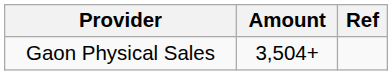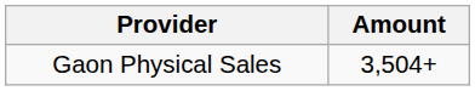- column: Ref
